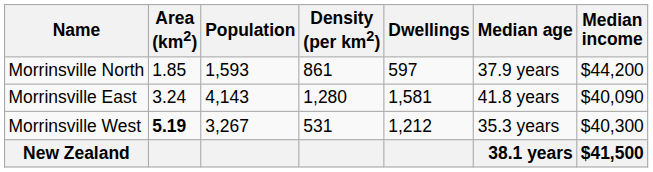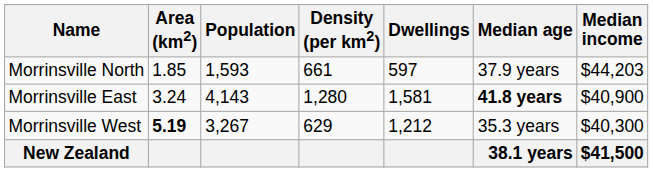Morrinsville North | Density (per km2): 861 -> 661
Morrinsville North | Median income: $44,200 -> $44,203
Morrinsville East | Median age: normal -> bold
Morrinsville East | Median income: $40,090 -> $40,900
Morrinsville West | Density (per km2): 531 -> 629
